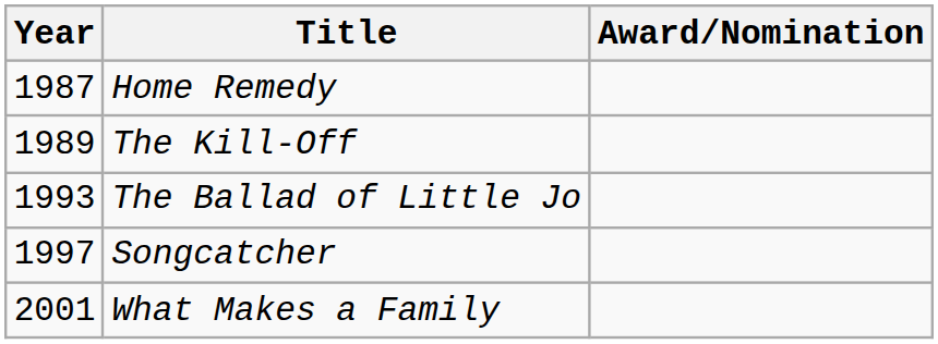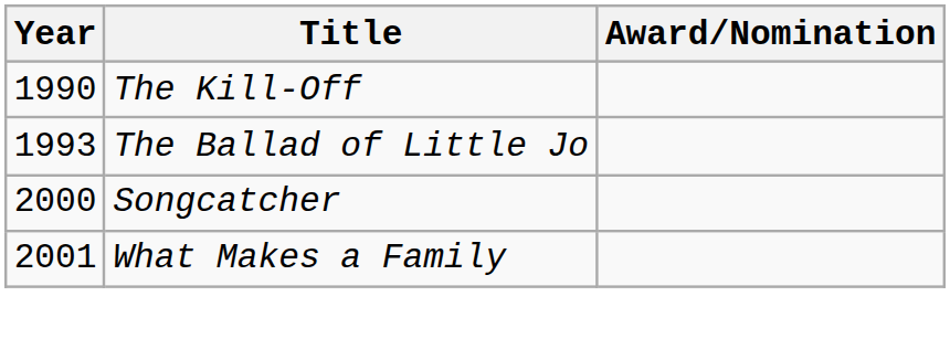- row: 1987 | Home Remedy
The Kill-Off | Year: 1989 -> 1990
Songcatcher | Year: 1997 -> 2000
